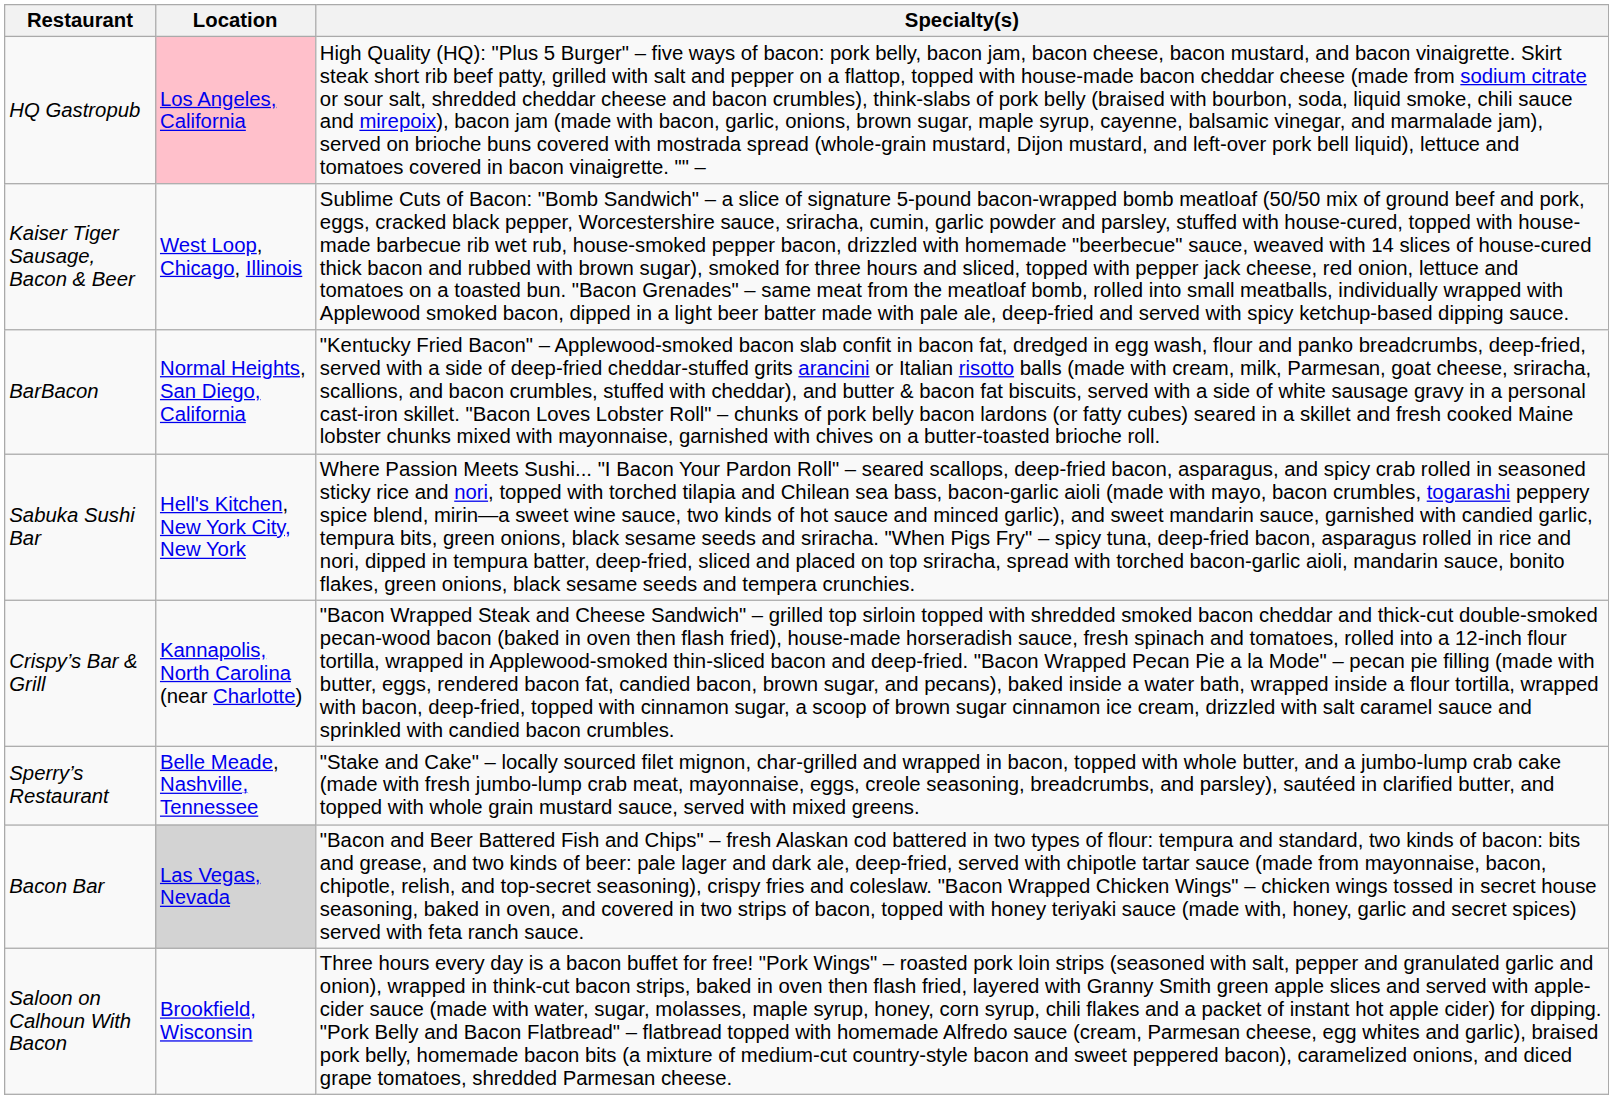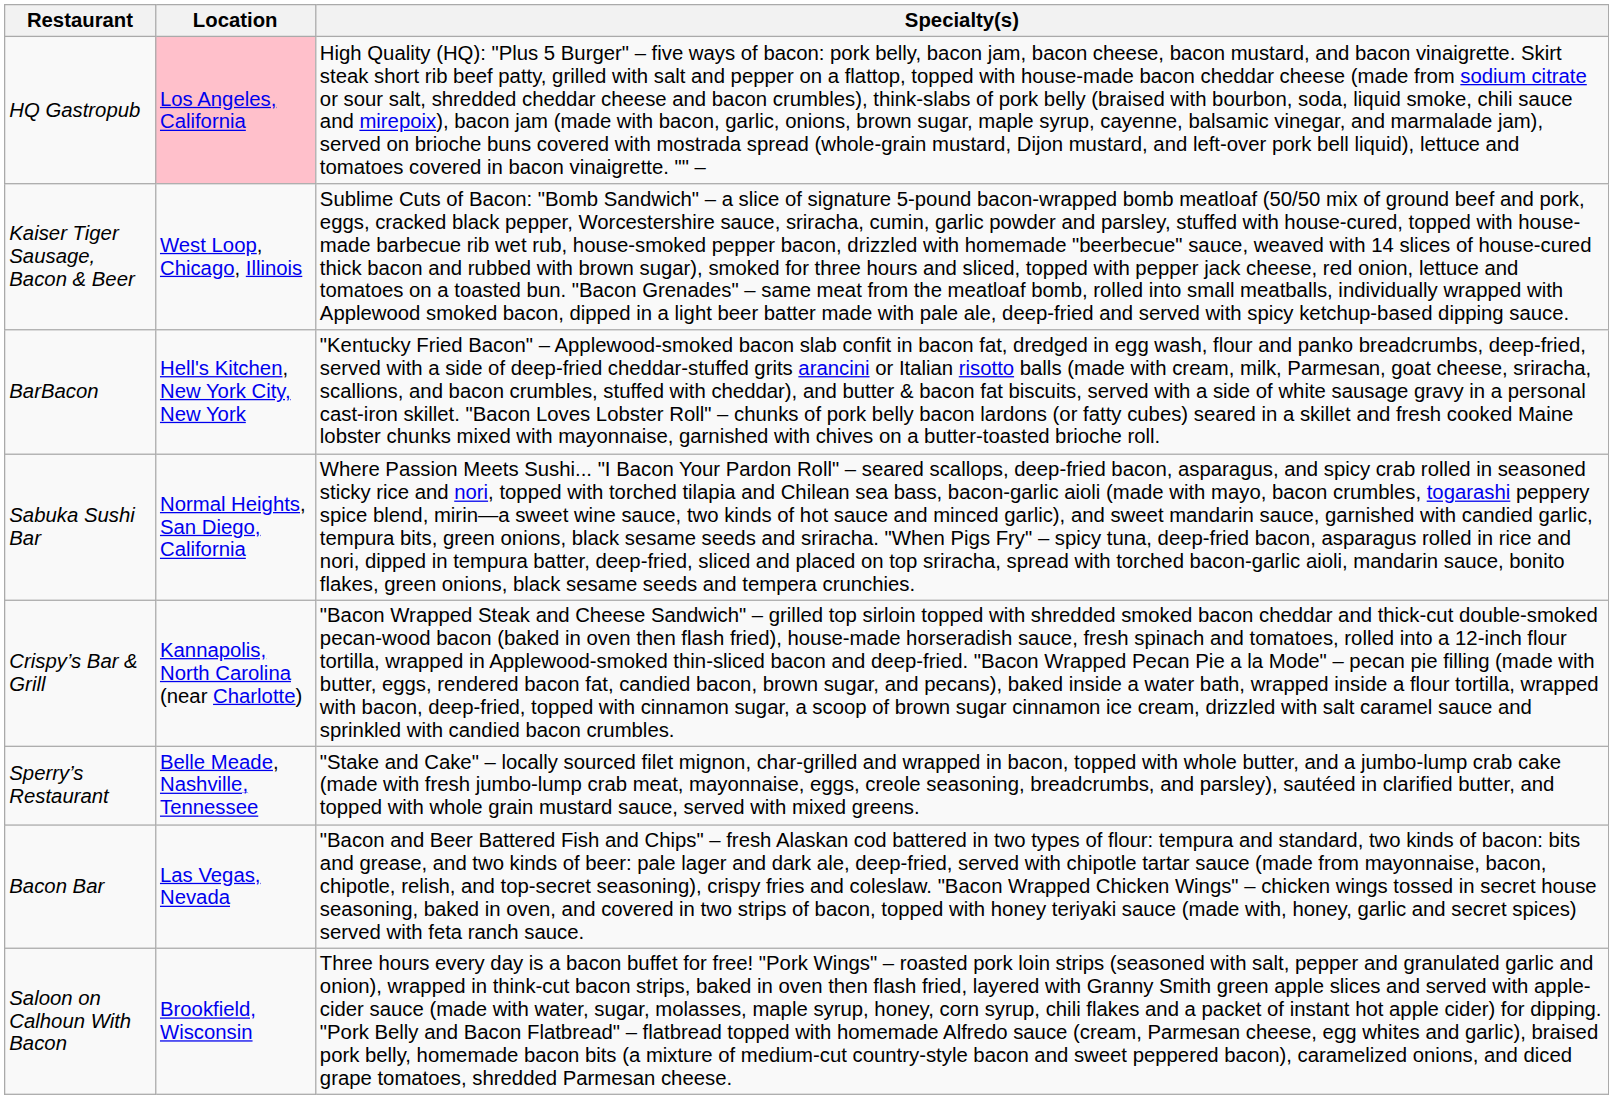BarBacon | Location: Normal Heights, San Diego, California -> Hell's Kitchen, New York City, New York
Sabuka Sushi Bar | Location: Hell's Kitchen, New York City, New York -> Normal Heights, San Diego, California
Bacon Bar | Location: lightgrey background -> no background
